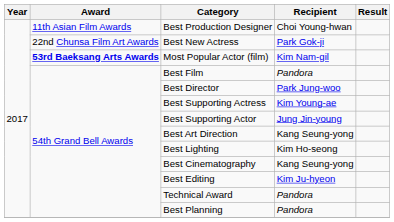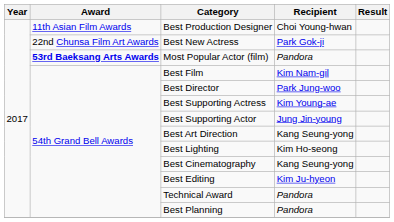Most Popular Actor (film) | Recipient: Kim Nam-gil -> Pandora
Best Film | Recipient: Pandora -> Kim Nam-gil
